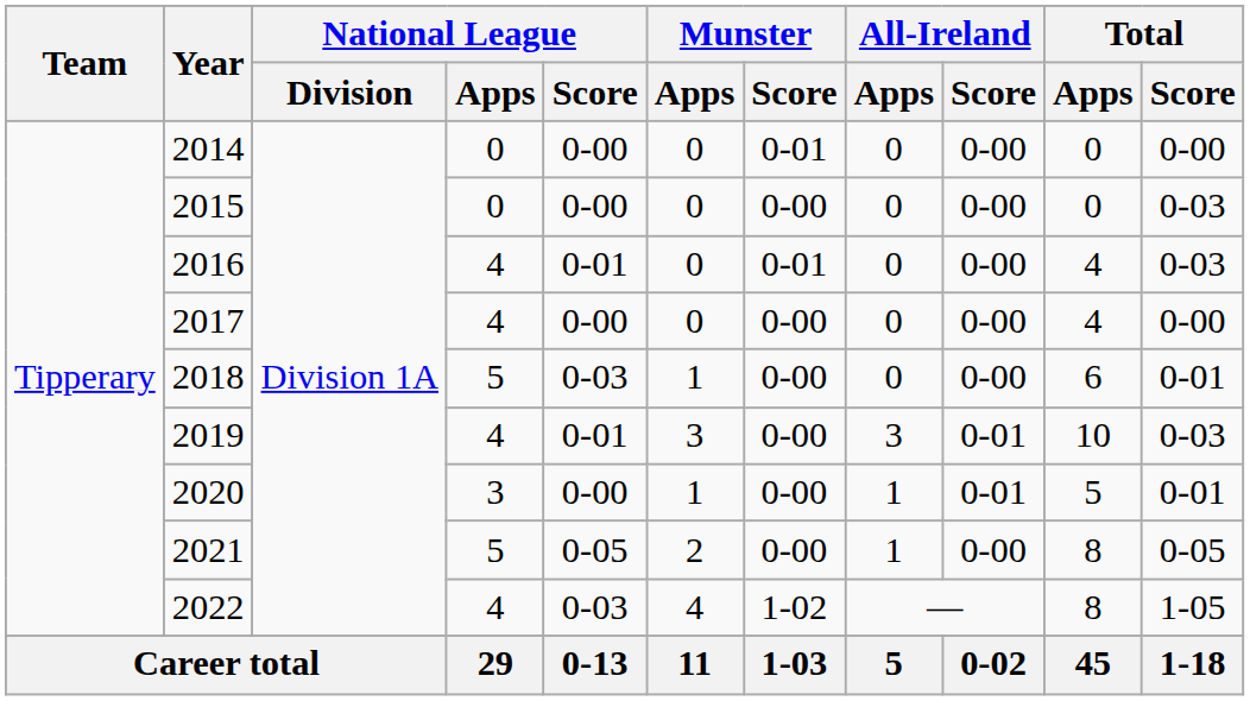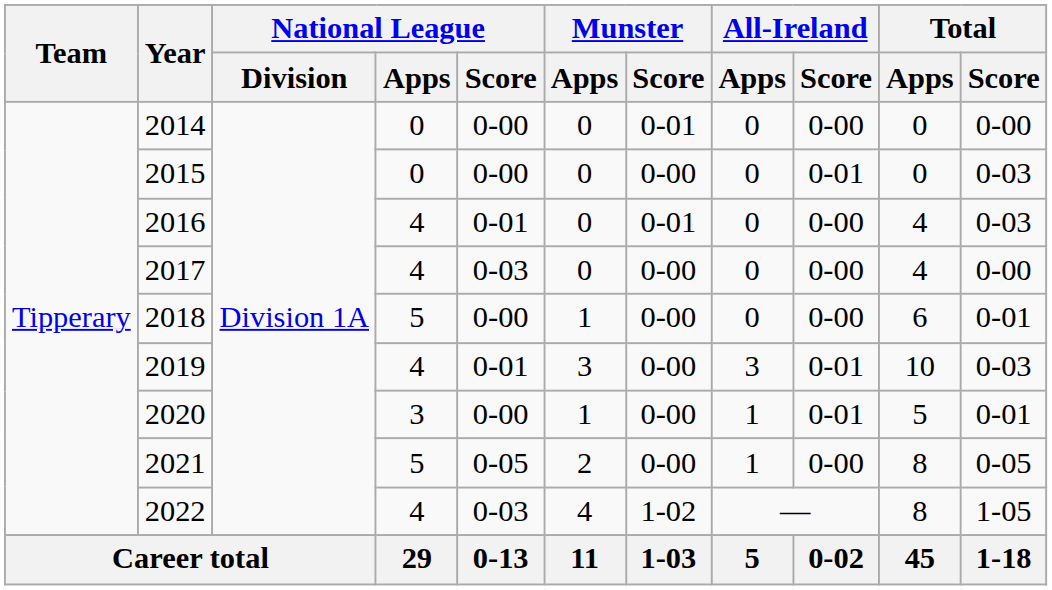2015 | All-Ireland / Score: 0-00 -> 0-01
2017 | National League / Score: 0-00 -> 0-03
2018 | National League / Score: 0-03 -> 0-00
